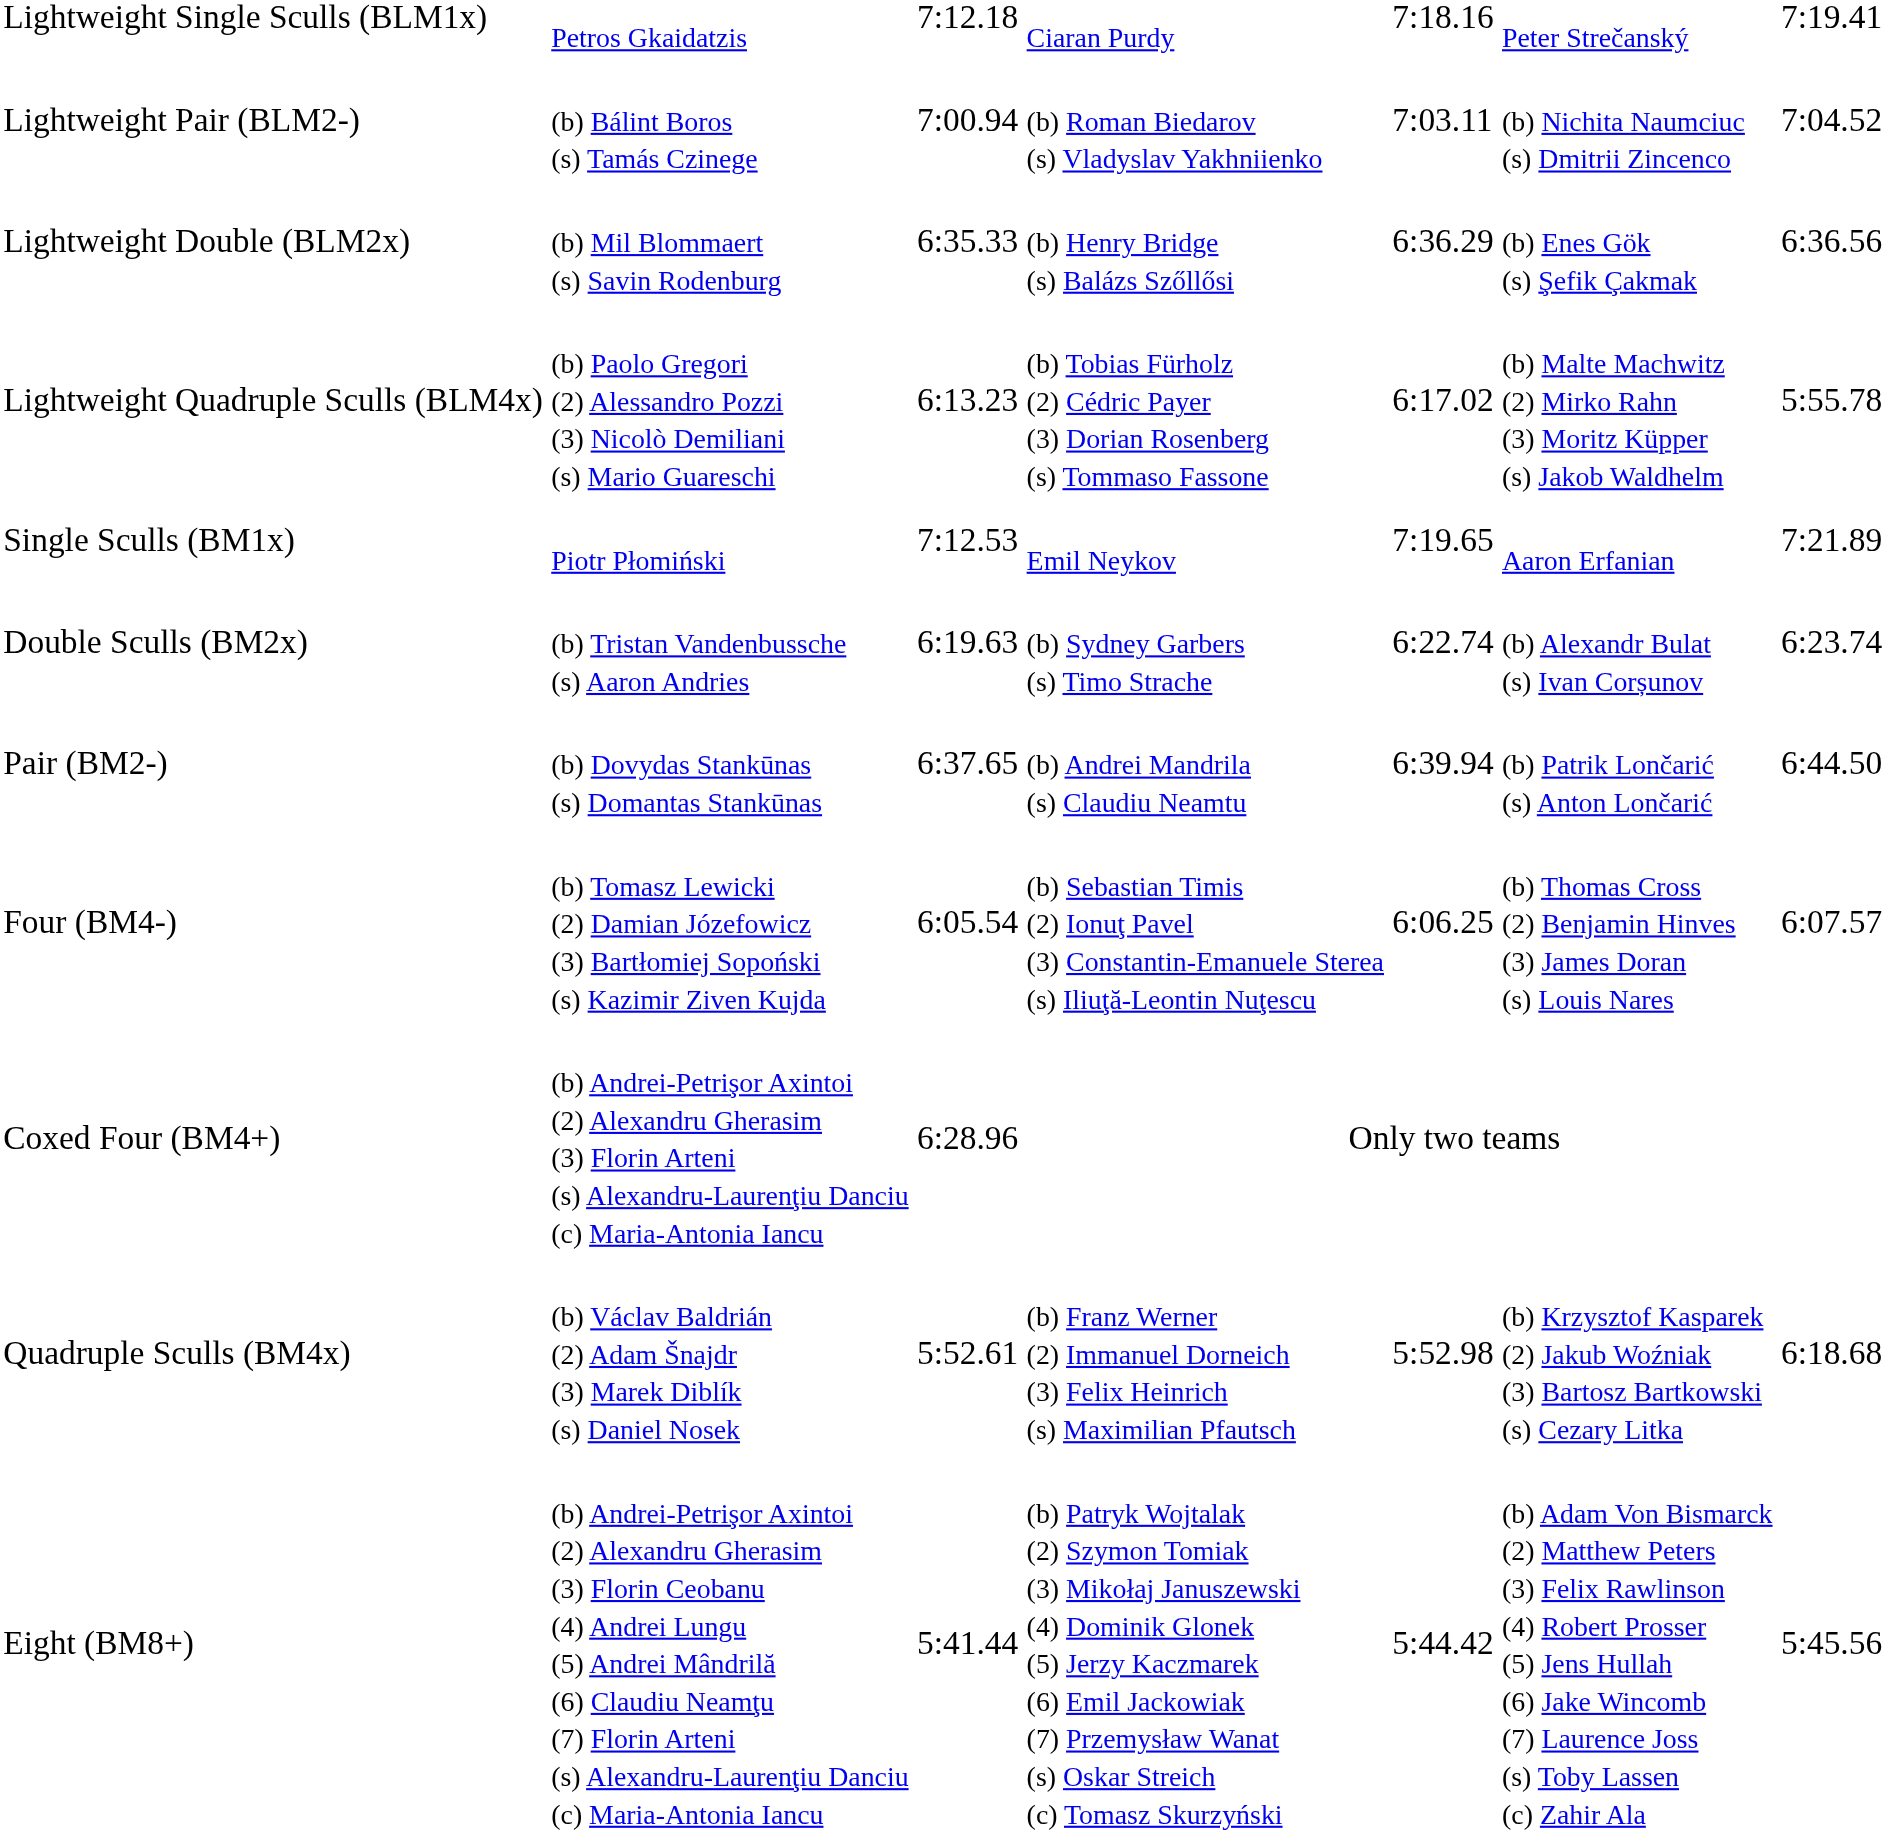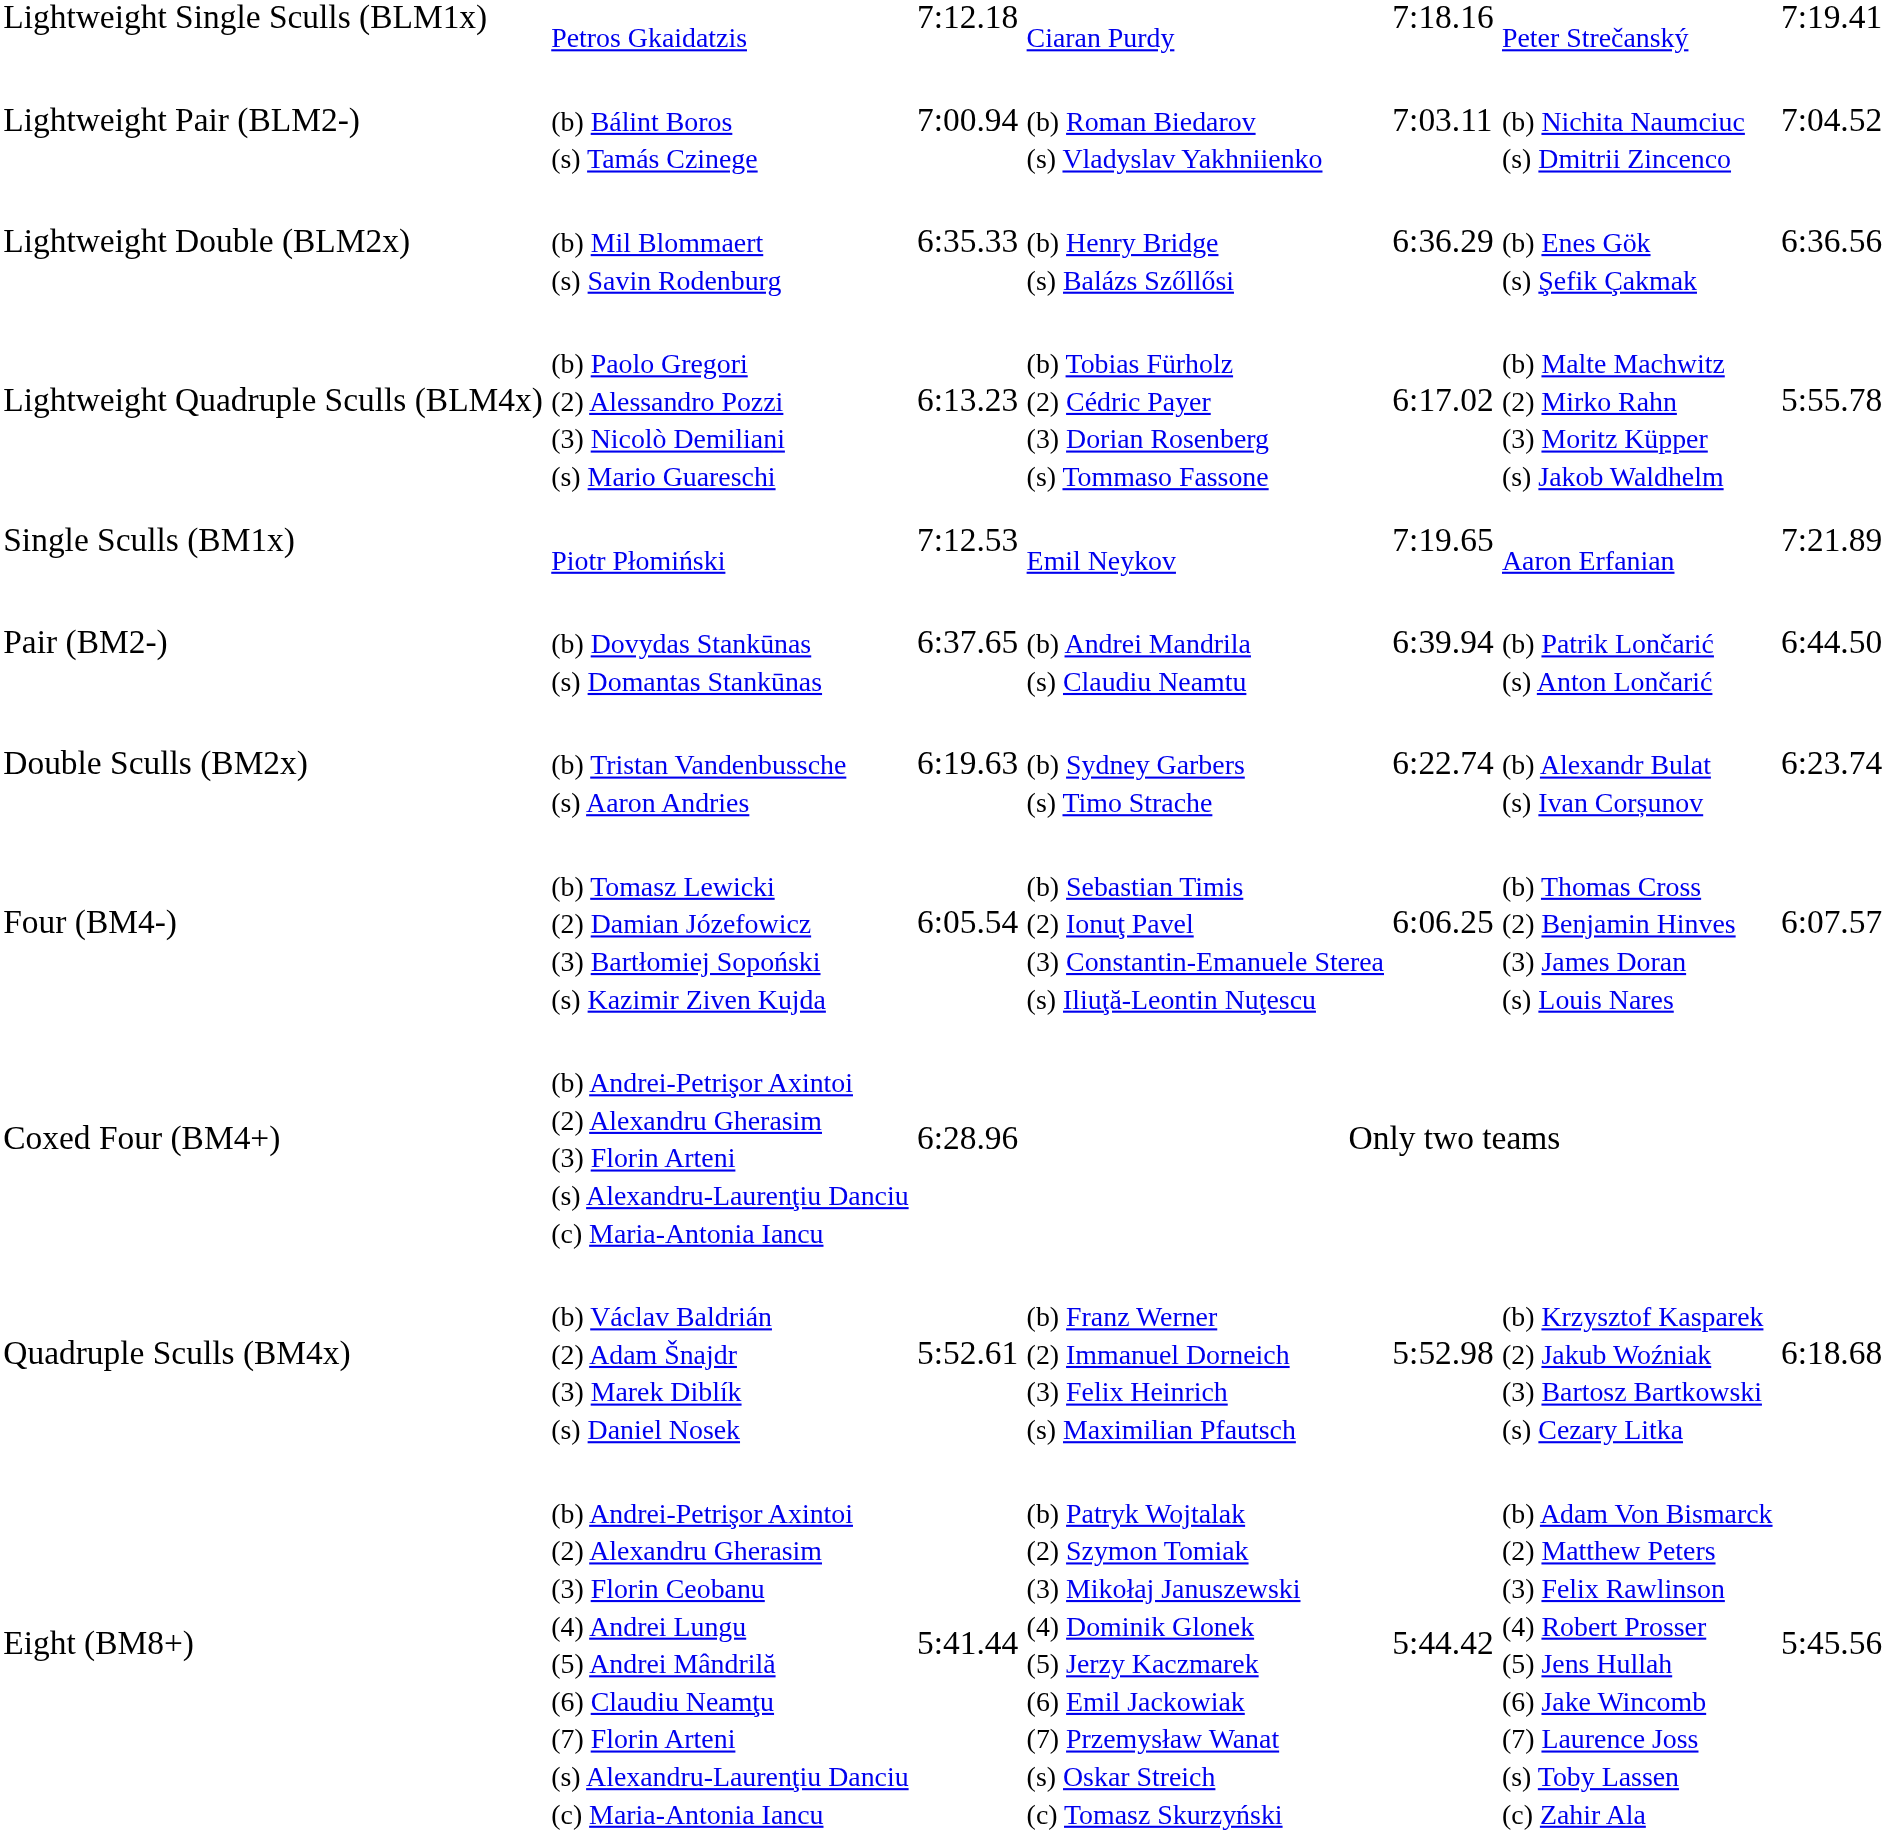rows swapped: Pair (BM2-) <-> Double Sculls (BM2x)
